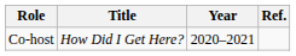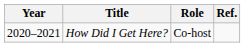columns swapped: Year <-> Role
